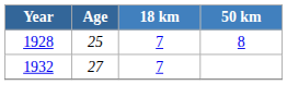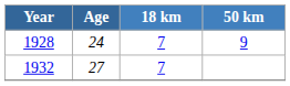1928 | Age: 25 -> 24
1928 | 50 km: 8 -> 9
